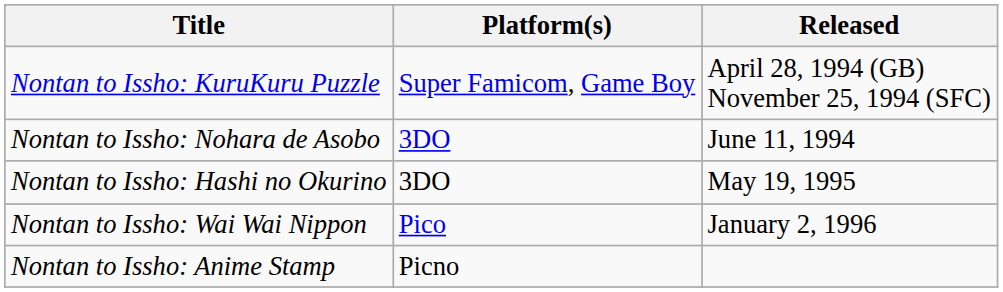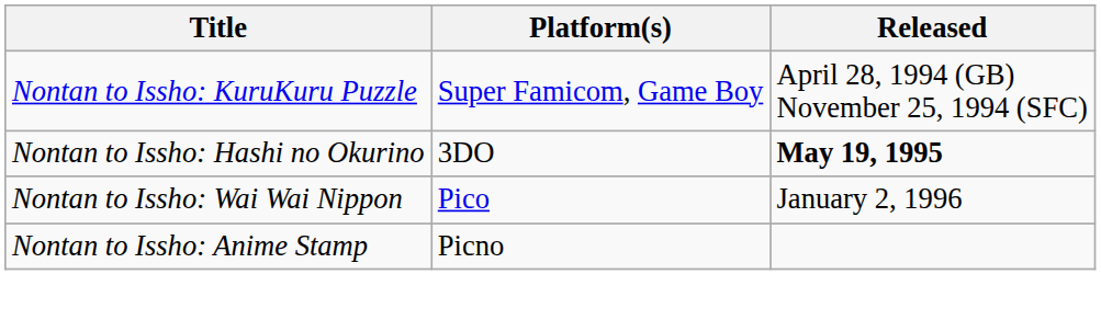- row: Nontan to Issho: Nohara de Asobo | 3DO | June 11, 1994
Nontan to Issho: Hashi no Okurino | Released: normal -> bold
